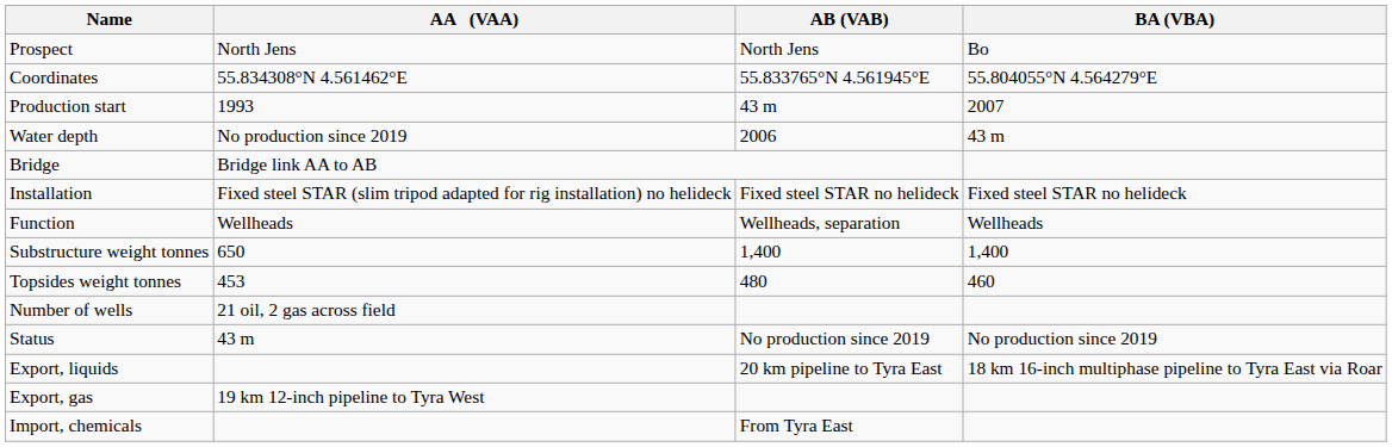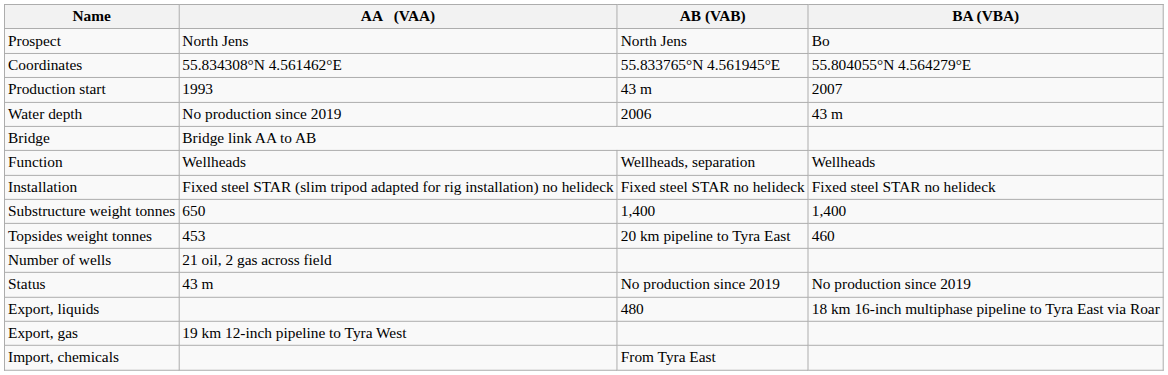rows swapped: Installation <-> Function
Topsides weight tonnes | AB (VAB): 480 -> 20 km pipeline to Tyra East
Export, liquids | AB (VAB): 20 km pipeline to Tyra East -> 480
